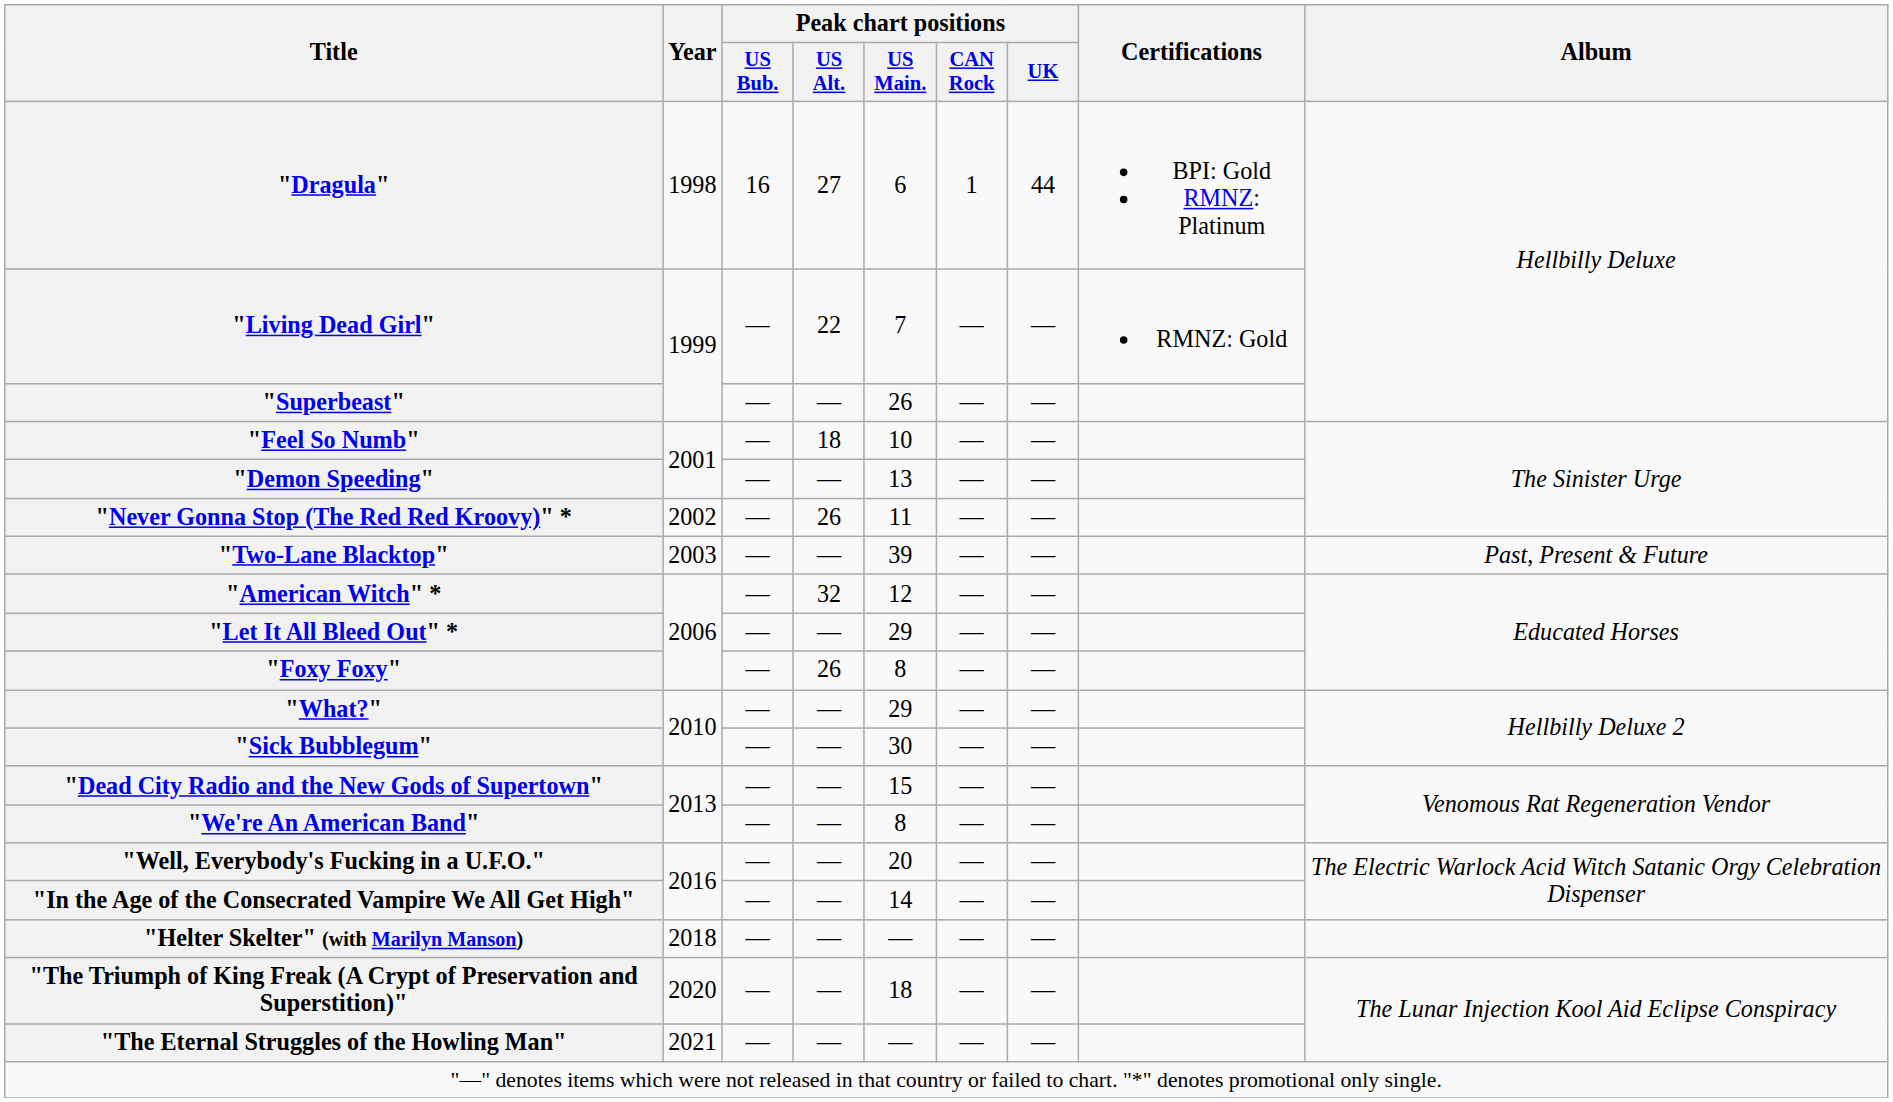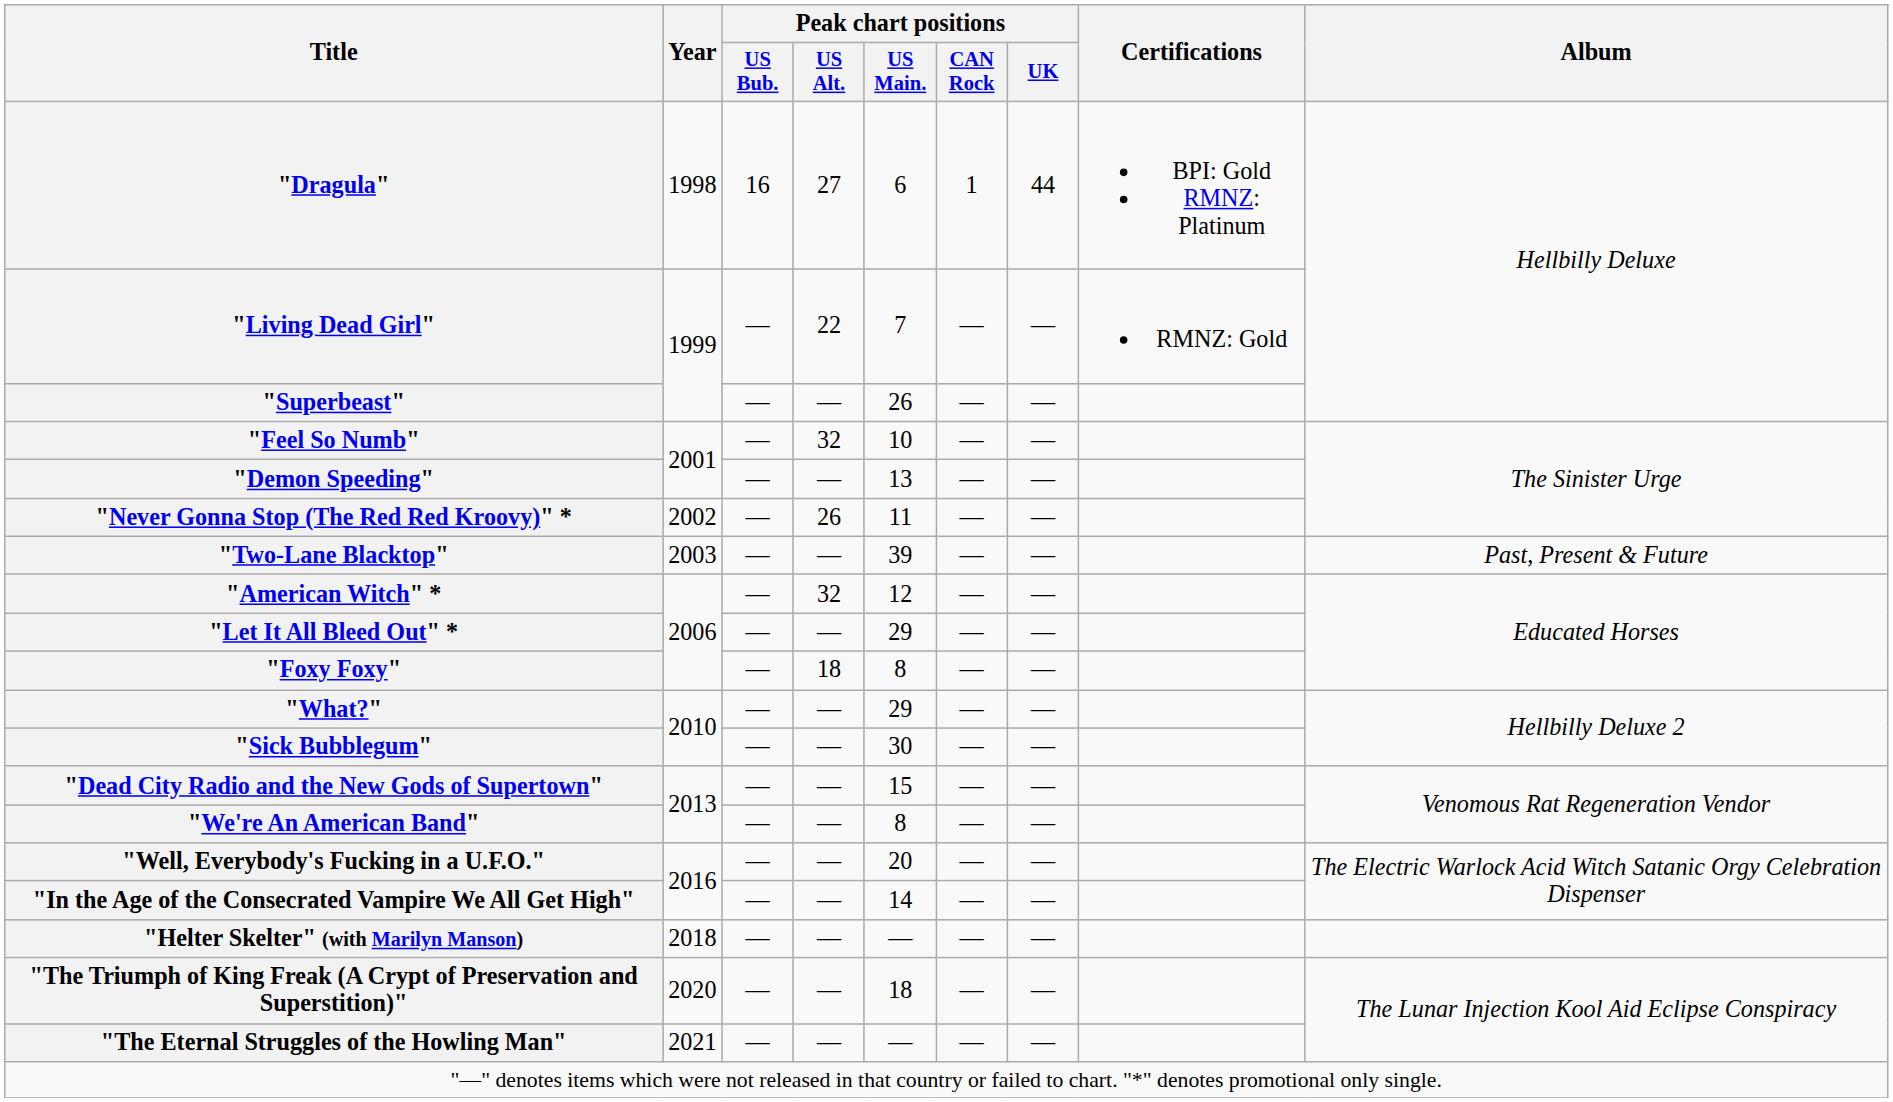"Feel So Numb" | Peak chart positions / US Alt.: 18 -> 32
"Foxy Foxy" | Peak chart positions / US Alt.: 26 -> 18
